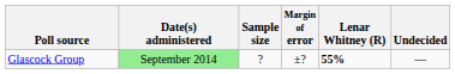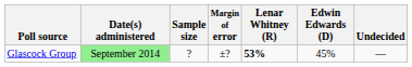+ column: Edwin Edwards (D) | 45%
Glascock Group | Lenar Whitney (R): 55% -> 53%
